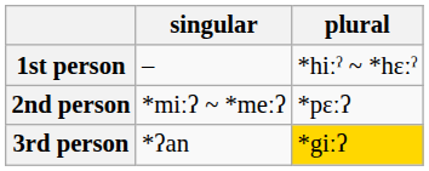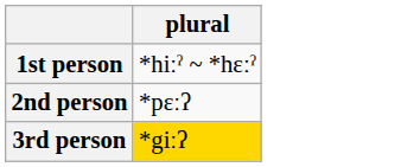- column: singular | – | *miːʔ ~ *meːʔ | *ʔan
